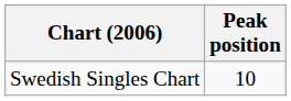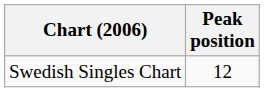Swedish Singles Chart | Peak position: 10 -> 12
